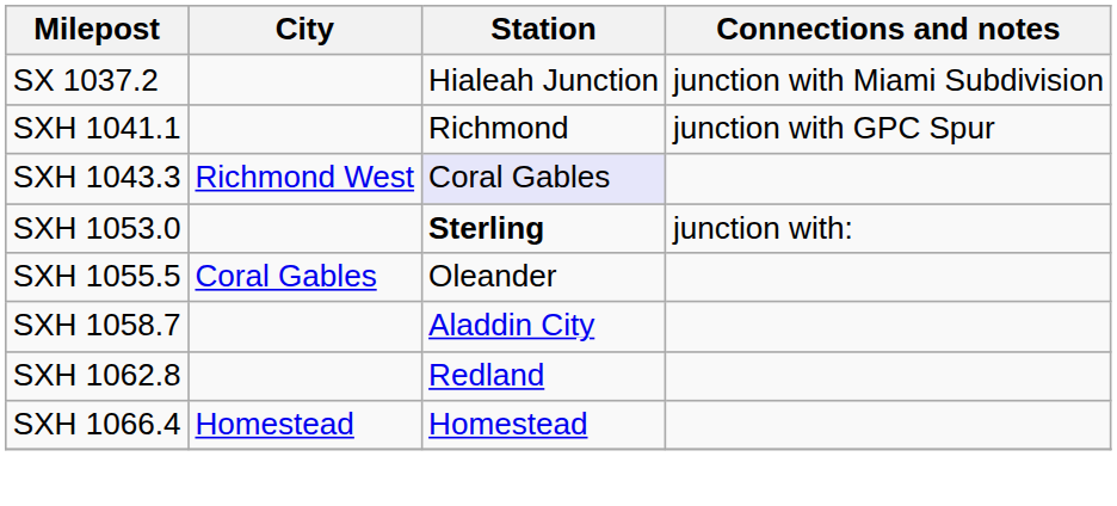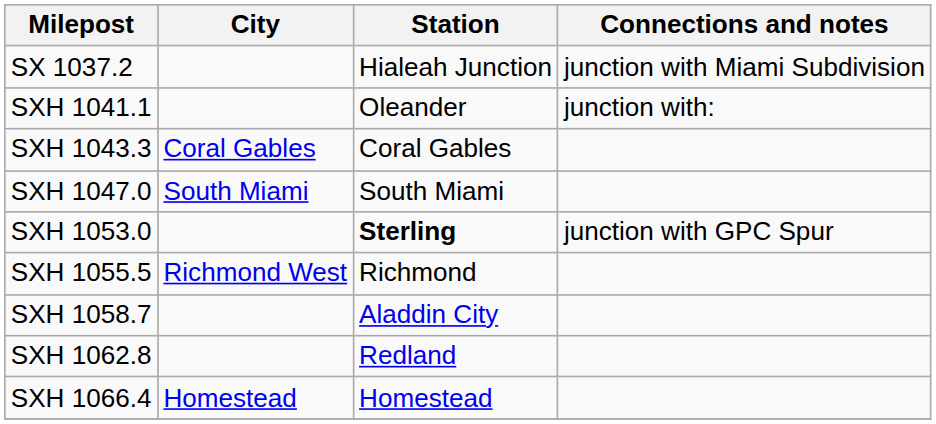SXH 1041.1 | Station: Richmond -> Oleander
SXH 1041.1 | Connections and notes: junction with GPC Spur -> junction with:
SXH 1043.3 | City: Richmond West -> Coral Gables
SXH 1043.3 | Station: lavender background -> no background
+ row: SXH 1047.0 | South Miami | South Miami
SXH 1053.0 | Connections and notes: junction with: -> junction with GPC Spur
SXH 1055.5 | City: Coral Gables -> Richmond West
SXH 1055.5 | Station: Oleander -> Richmond
